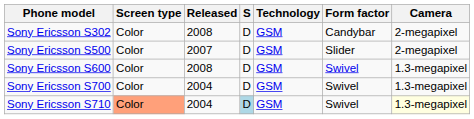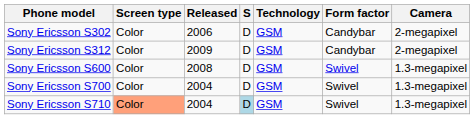Sony Ericsson S302 | Released: 2008 -> 2006
+ row: Sony Ericsson S312 | Color | 2009 | D | GSM | Candybar | 2-megapixel
- row: Sony Ericsson S500 | Color | 2007 | D | GSM | Slider | 2-megapixel
Sony Ericsson S710 | Camera: lightyellow background -> no background
